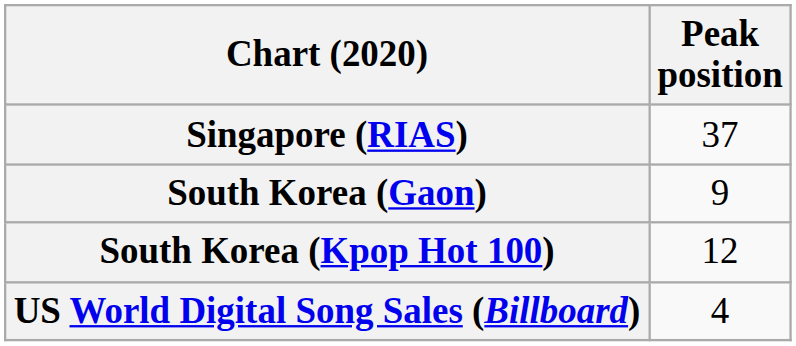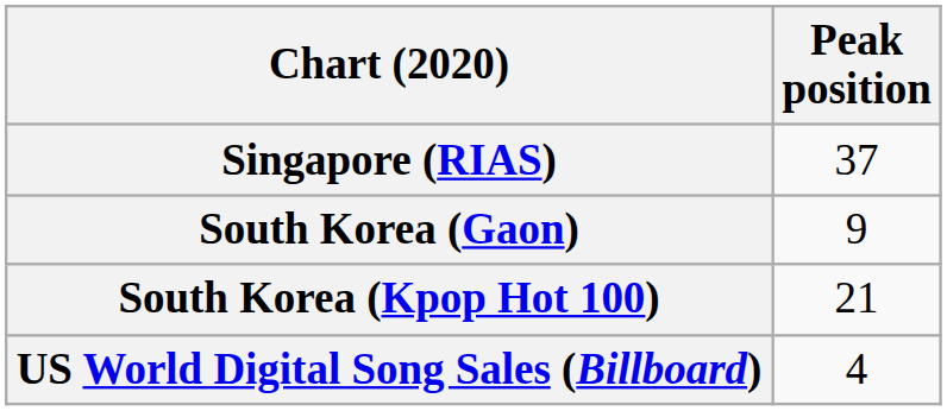South Korea (Kpop Hot 100) | Peak position: 12 -> 21
